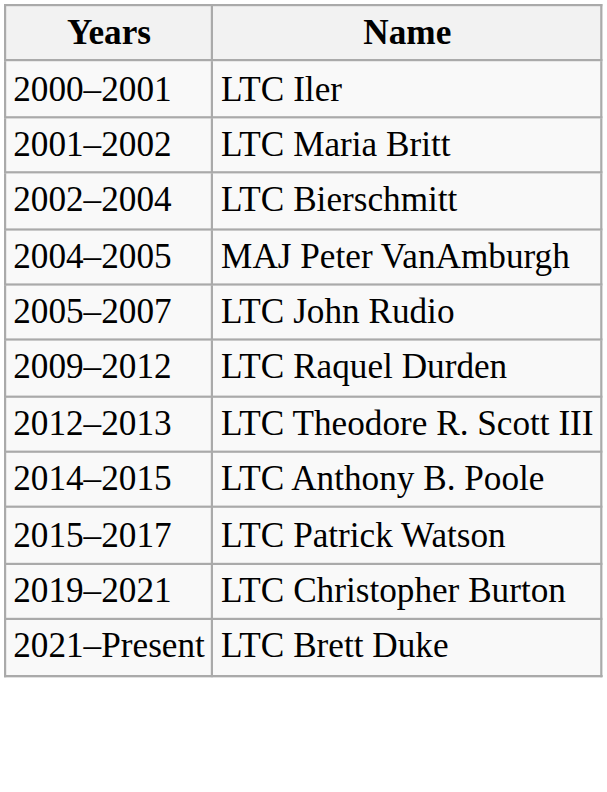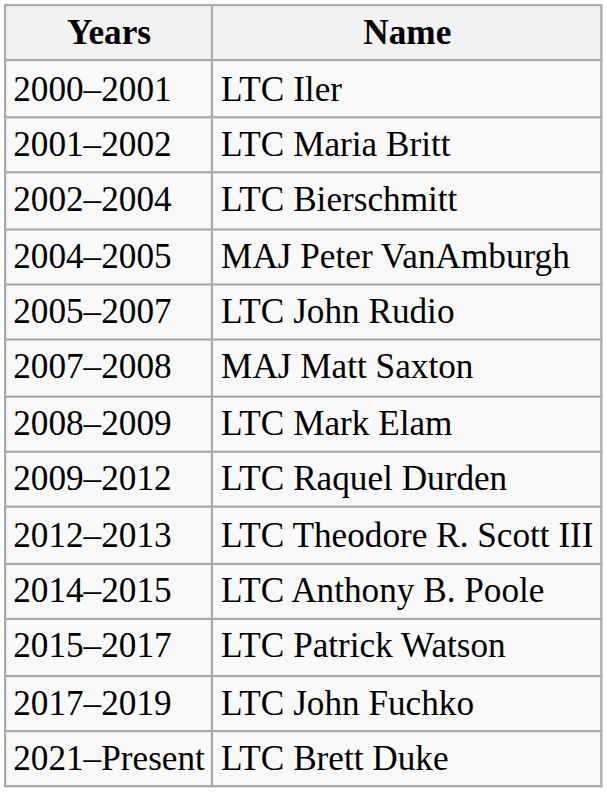+ row: 2007–2008 | MAJ Matt Saxton
+ row: 2008–2009 | LTC Mark Elam
+ row: 2017–2019 | LTC John Fuchko
- row: 2019–2021 | LTC Christopher Burton
